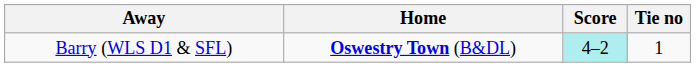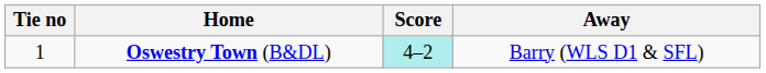columns swapped: Tie no <-> Away
